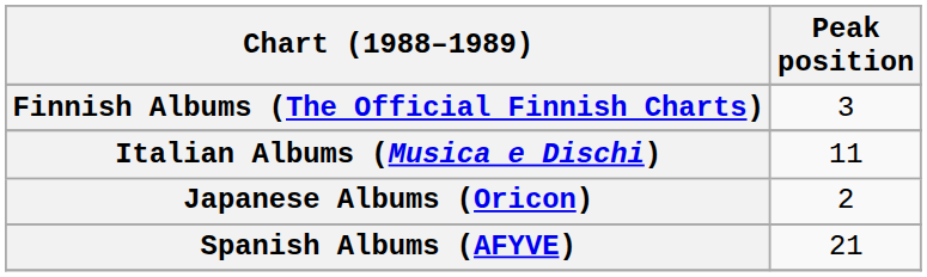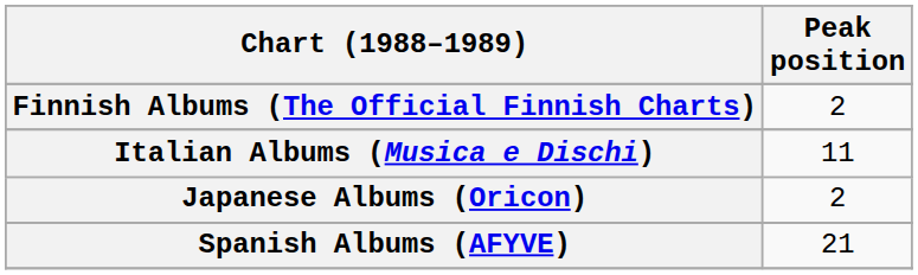Finnish Albums (The Official Finnish Charts) | Peak position: 3 -> 2
